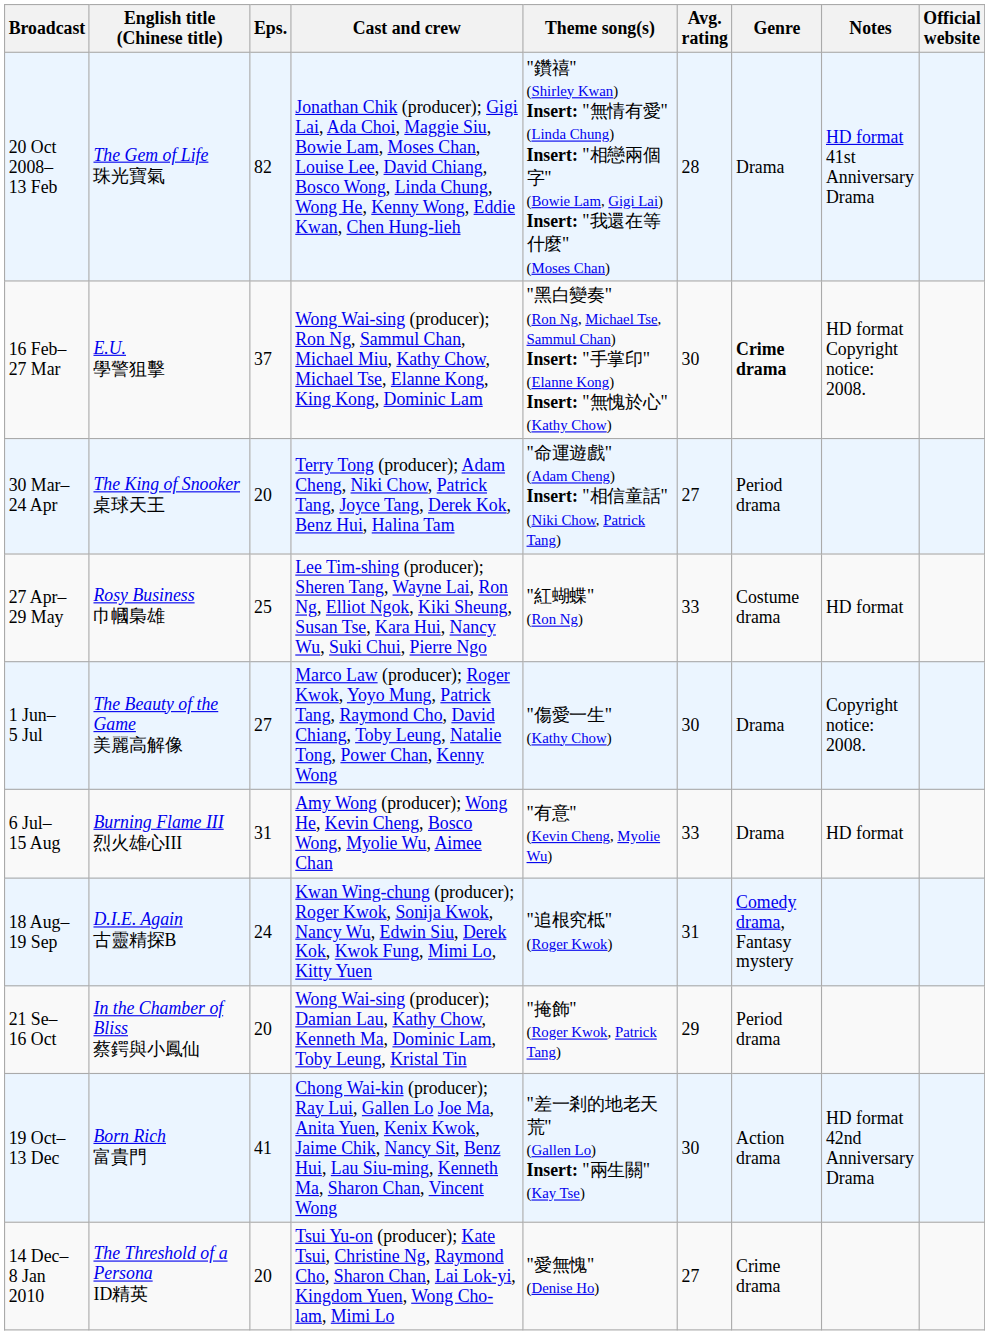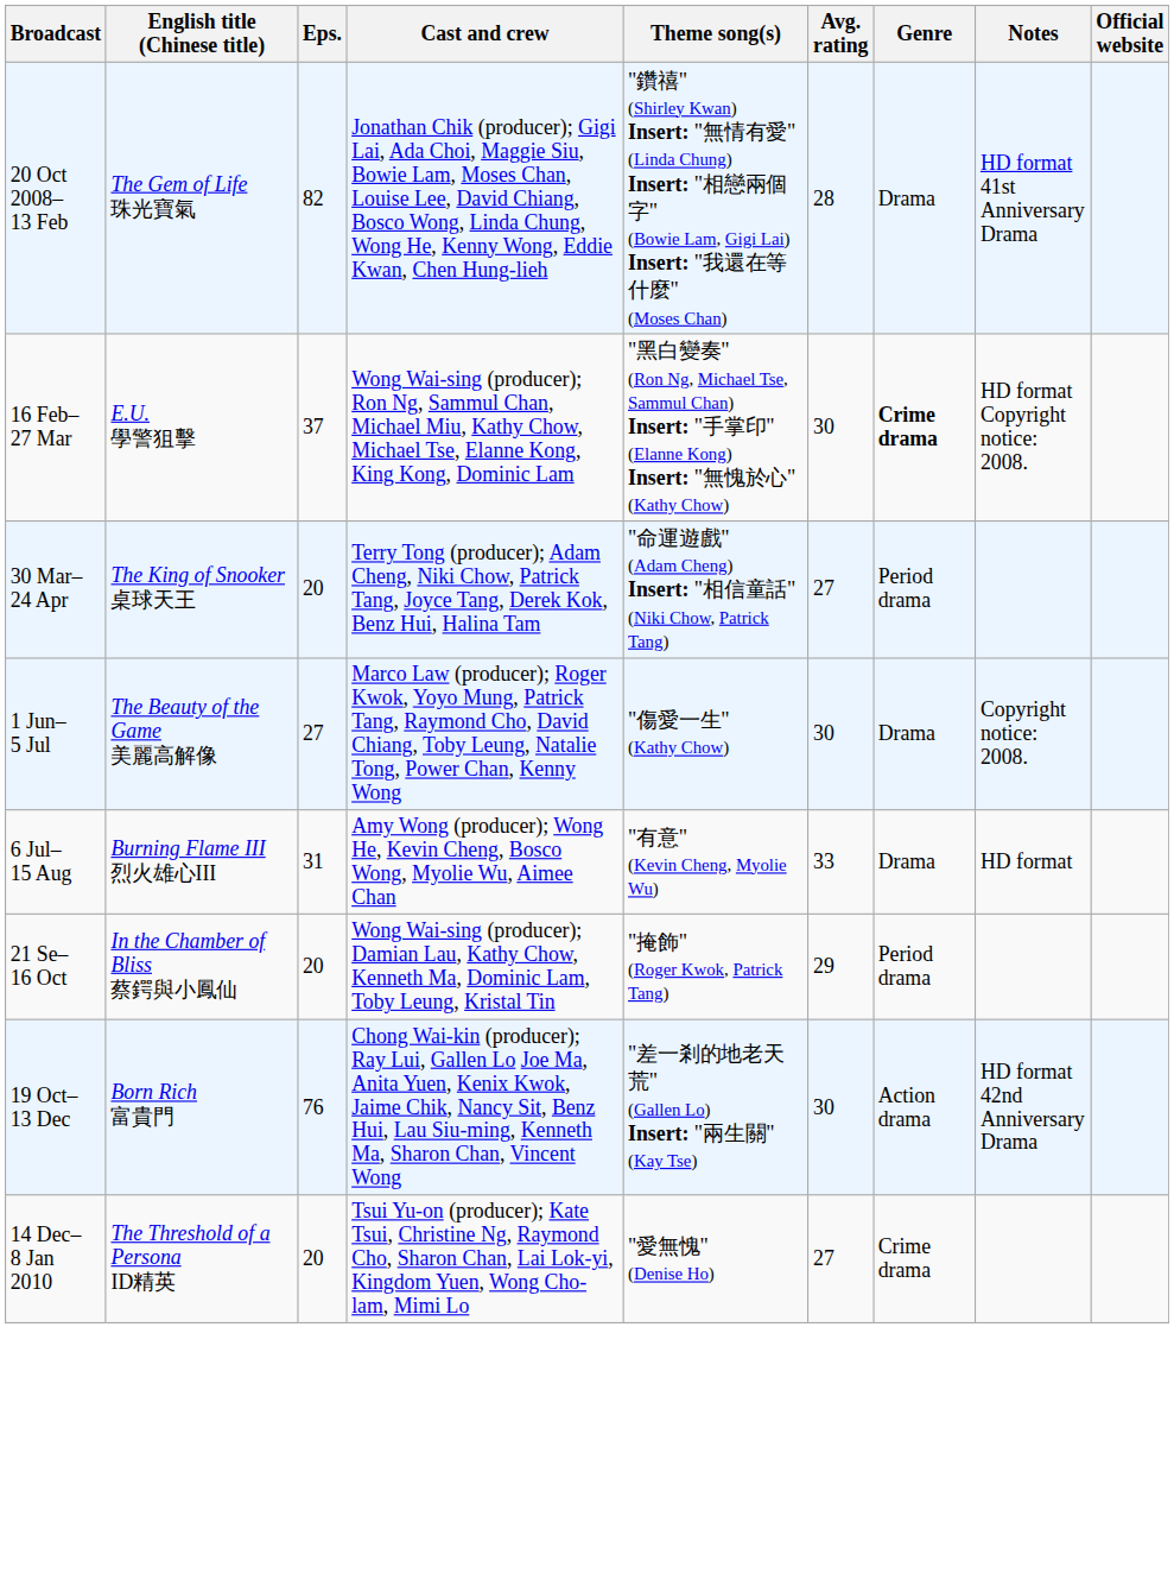- row: 27 Apr– 29 May | Rosy Business 巾幗梟雄 | 25 | Lee Tim-shing (producer); Sheren Tang, Wayne Lai, Ron Ng, Elliot Ngok, Kiki Sheung, Susan Tse, Kara Hui, Nancy Wu, Suki Chui, Pierre Ngo | "紅蝴蝶" (Ron Ng) | 33 | Costume drama | HD format
- row: 18 Aug– 19 Sep | D.I.E. Again 古靈精探B | 24 | Kwan Wing-chung (producer); Roger Kwok, Sonija Kwok, Nancy Wu, Edwin Siu, Derek Kok, Kwok Fung, Mimi Lo, Kitty Yuen | "追根究柢" (Roger Kwok) | 31 | Comedy drama, Fantasy mystery
19 Oct– 13 Dec | Eps.: 41 -> 76
